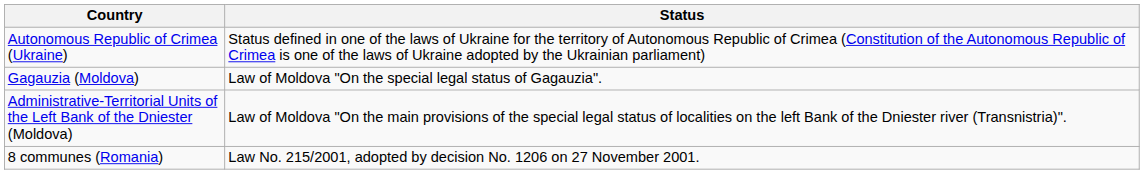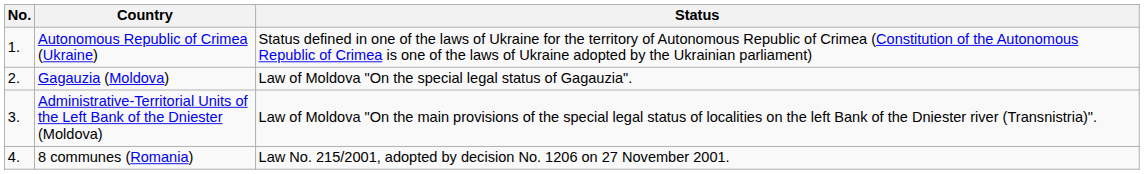+ column: No. | 1. | 2. | 3. | 4.
